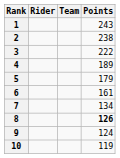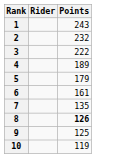- column: Team
2 | Points: 238 -> 232
7 | Points: 134 -> 135
9 | Points: 124 -> 125
